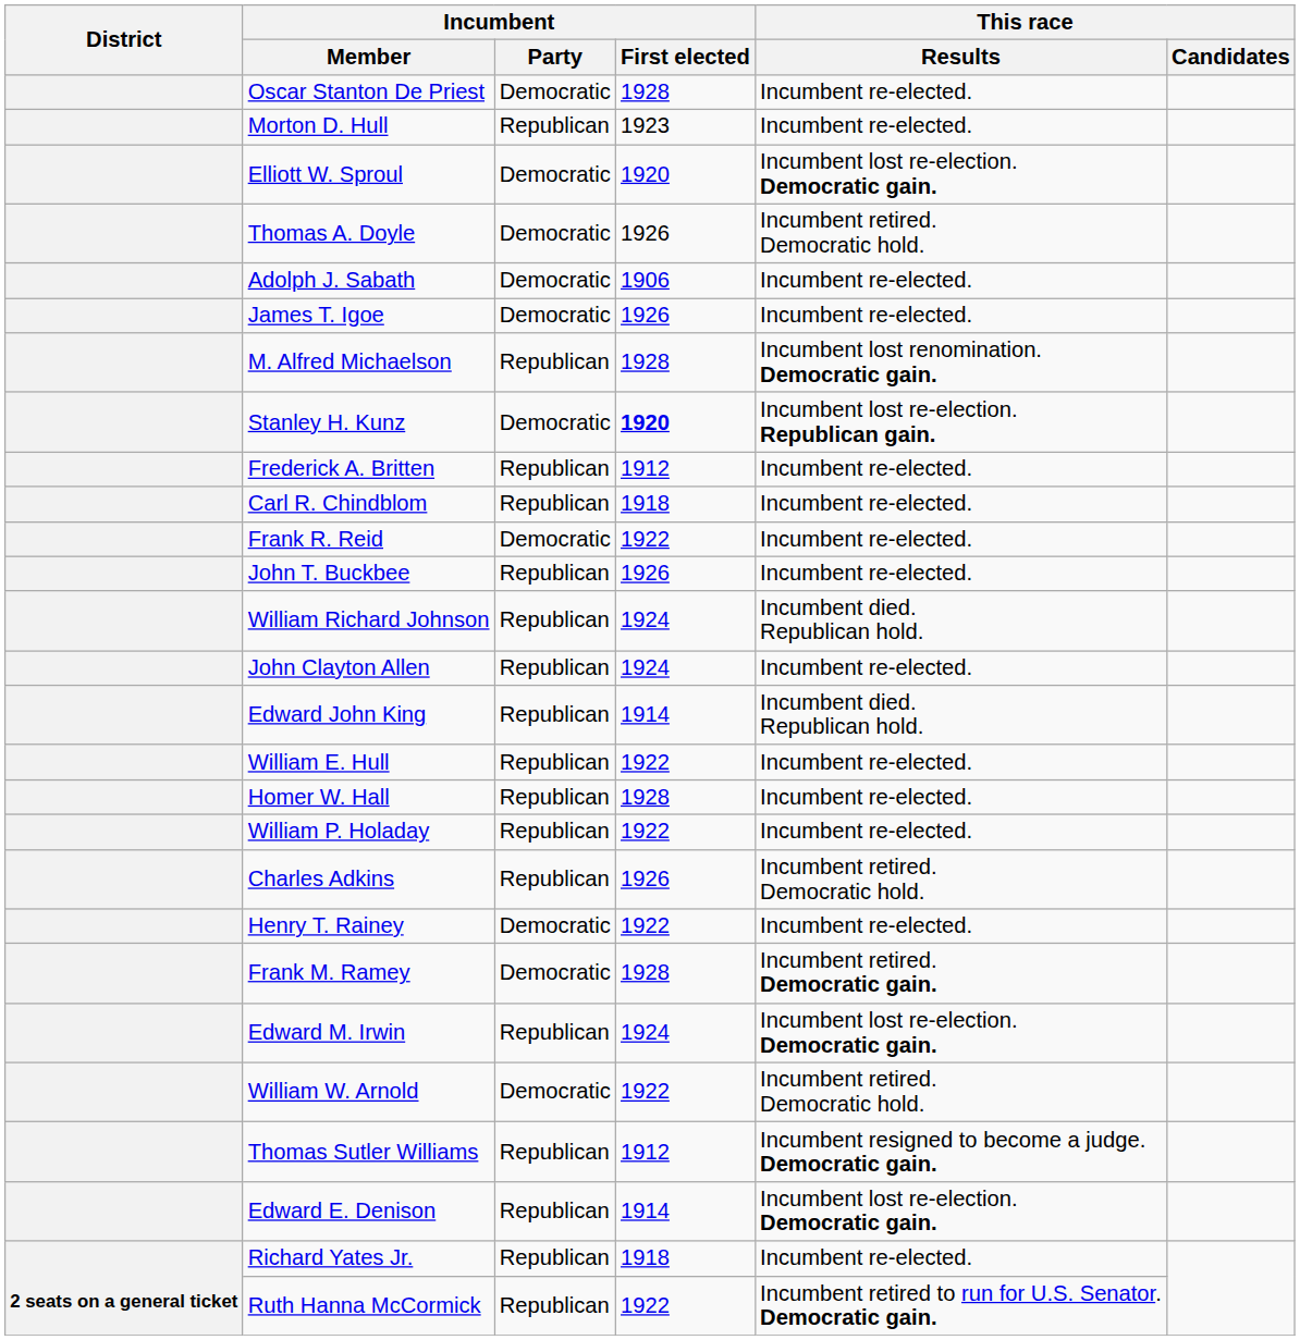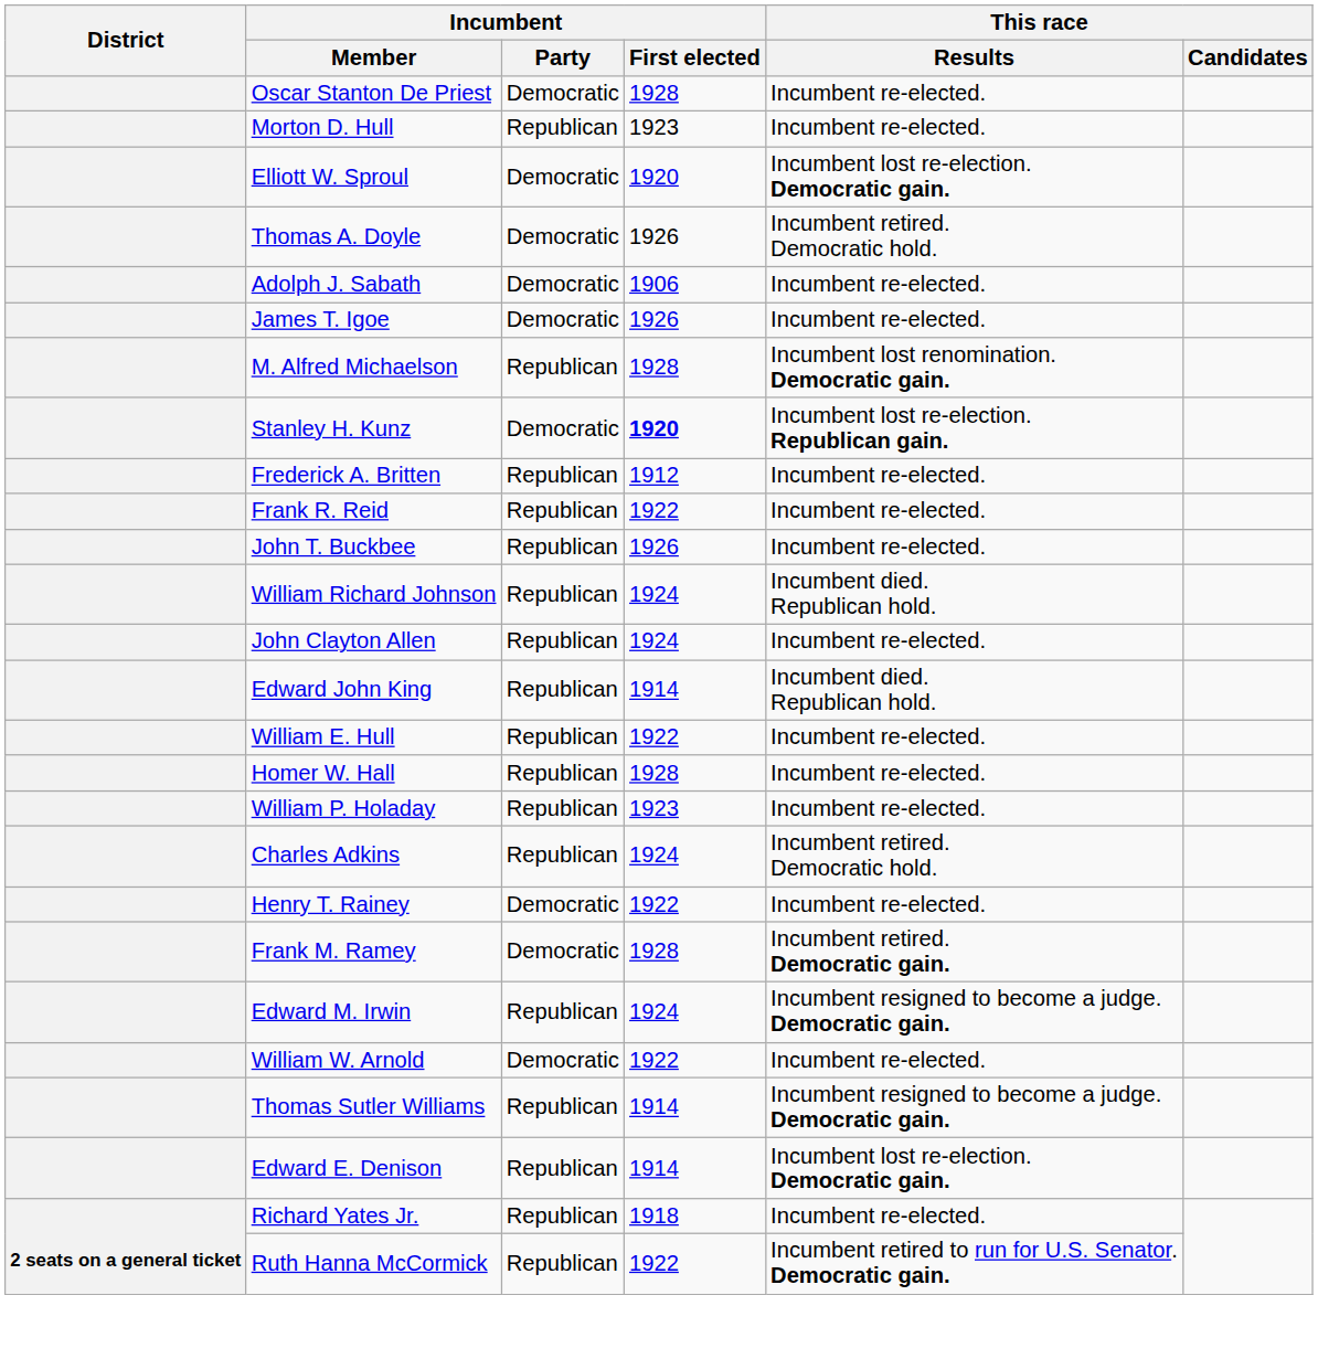- row: Carl R. Chindblom | Republican | 1918 | Incumbent re-elected.
Frank R. Reid | Incumbent / Party: Democratic -> Republican
William P. Holaday | Incumbent / First elected: 1922 -> 1923
Charles Adkins | Incumbent / First elected: 1926 -> 1924
Edward M. Irwin | This race / Results: Incumbent lost re-election. Democratic gain. -> Incumbent resigned to become a judge. Democratic gain.
William W. Arnold | This race / Results: Incumbent retired. Democratic hold. -> Incumbent re-elected.
Thomas Sutler Williams | Incumbent / First elected: 1912 -> 1914
